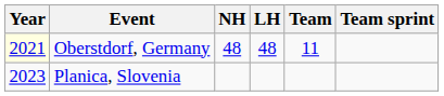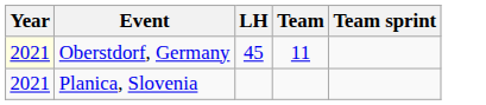- column: NH | 48
Oberstdorf, Germany | LH: 48 -> 45
Planica, Slovenia | Year: 2023 -> 2021
